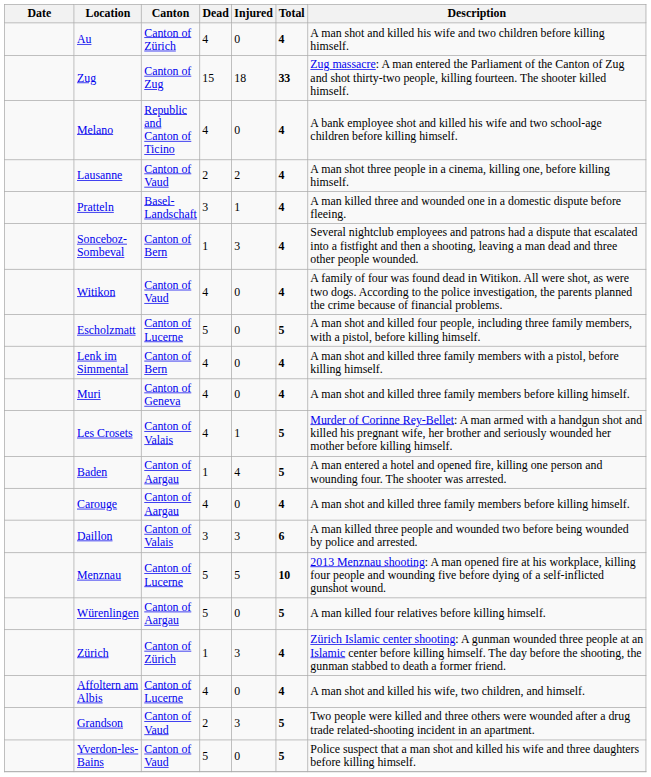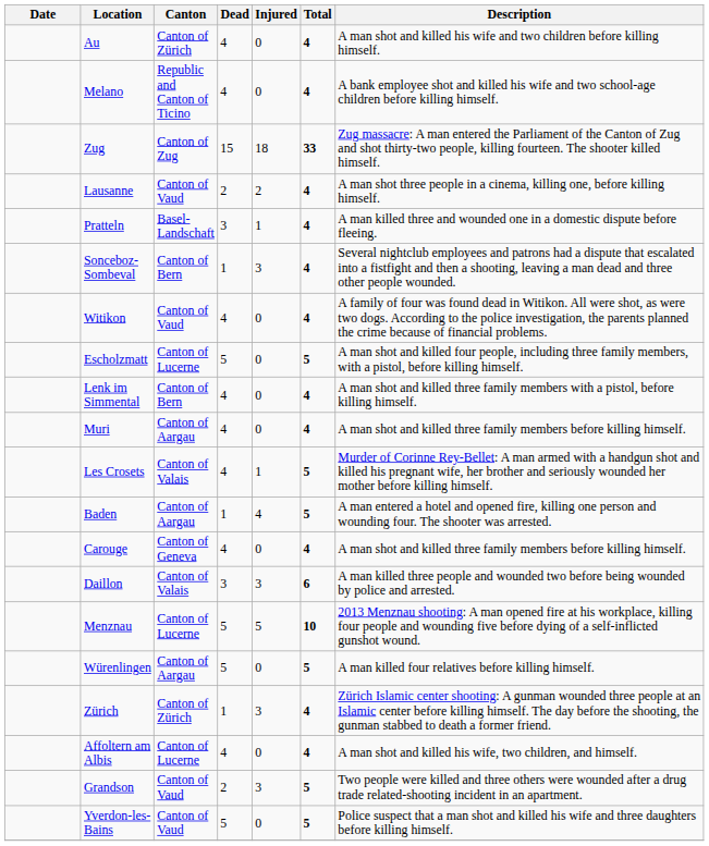rows swapped: Zug <-> Melano
Muri | Canton: Canton of Geneva -> Canton of Aargau
Carouge | Canton: Canton of Aargau -> Canton of Geneva
